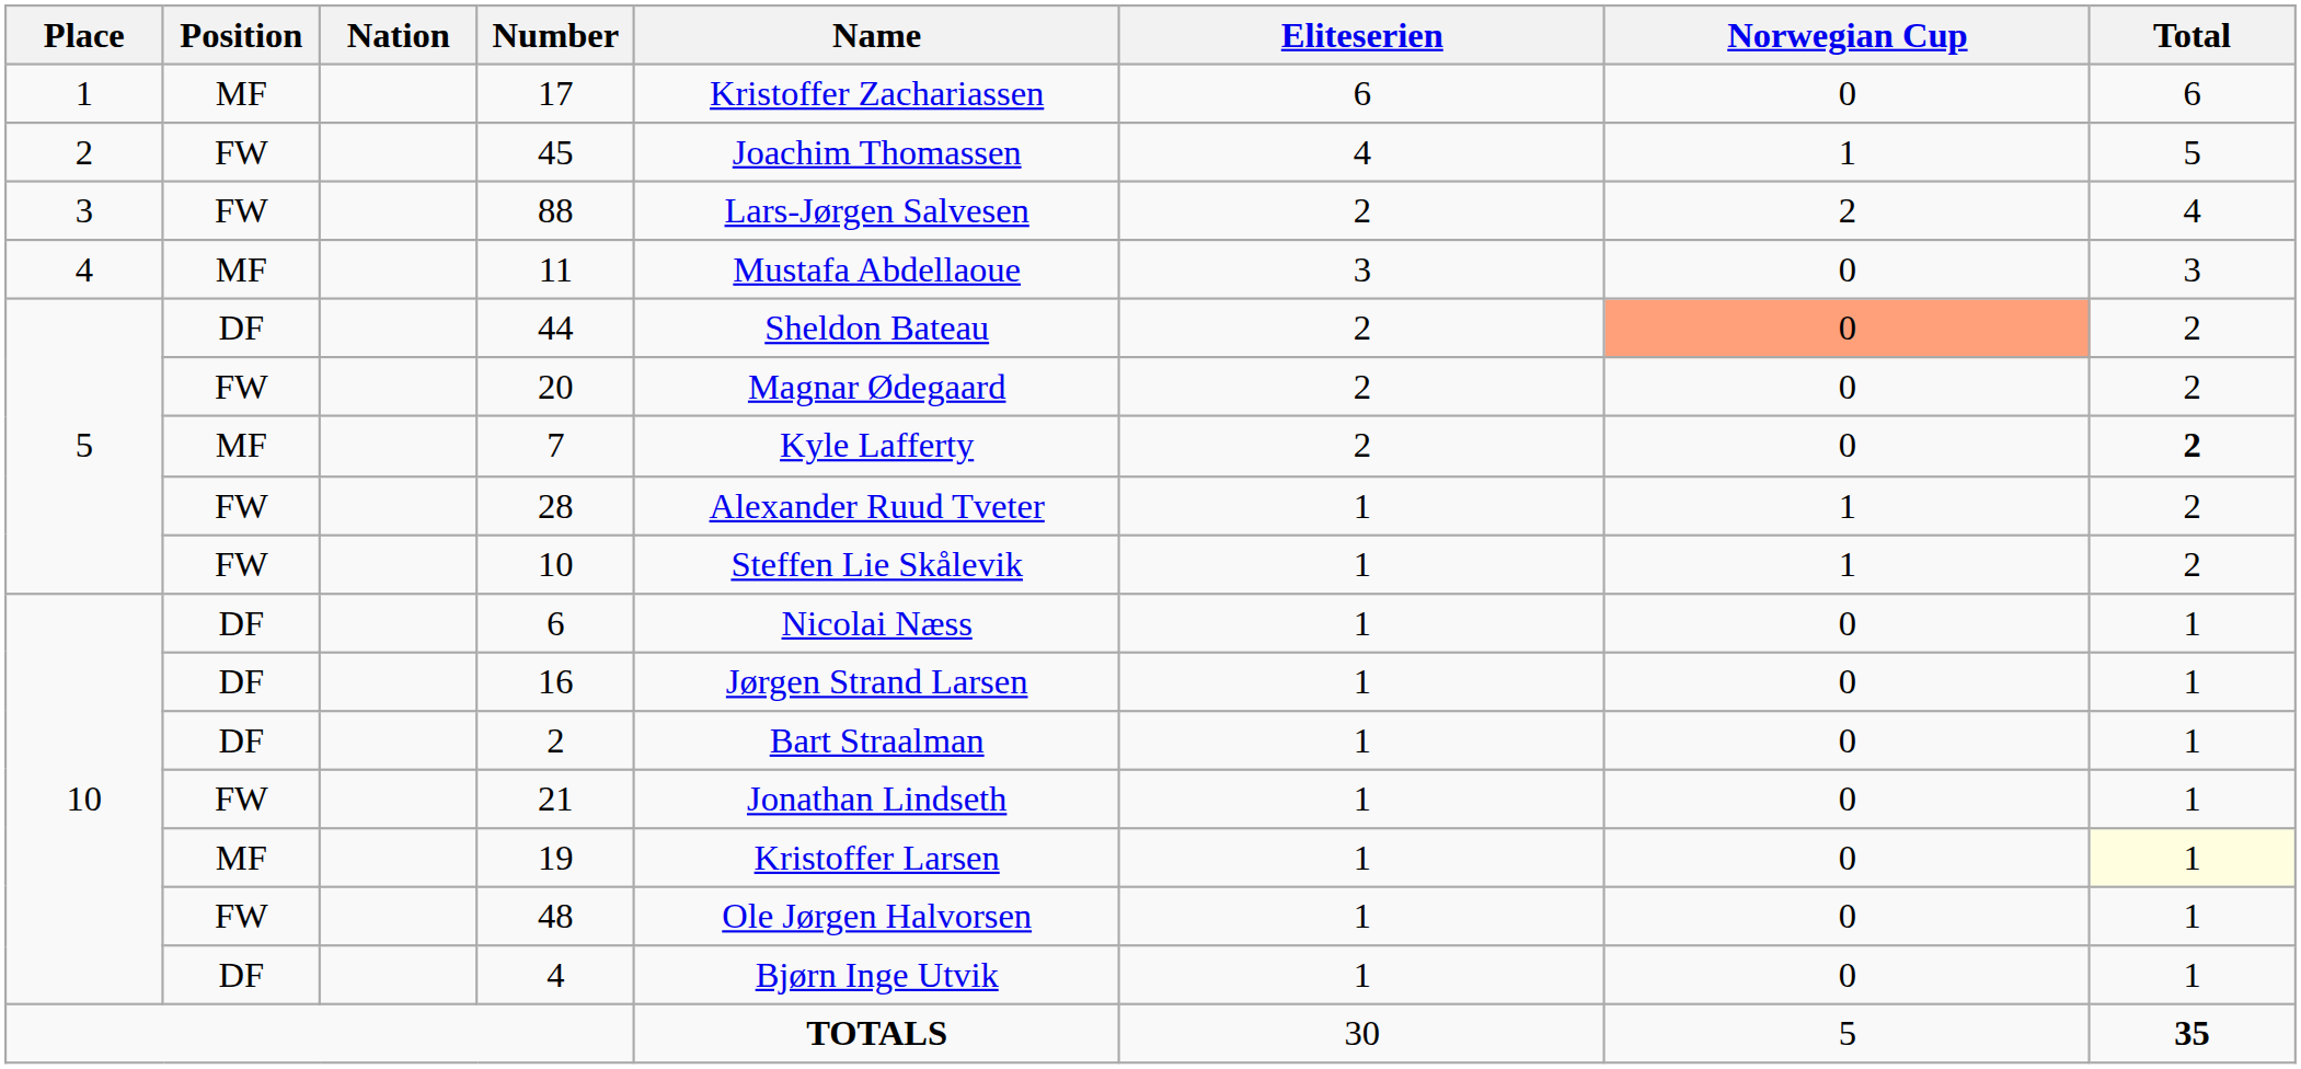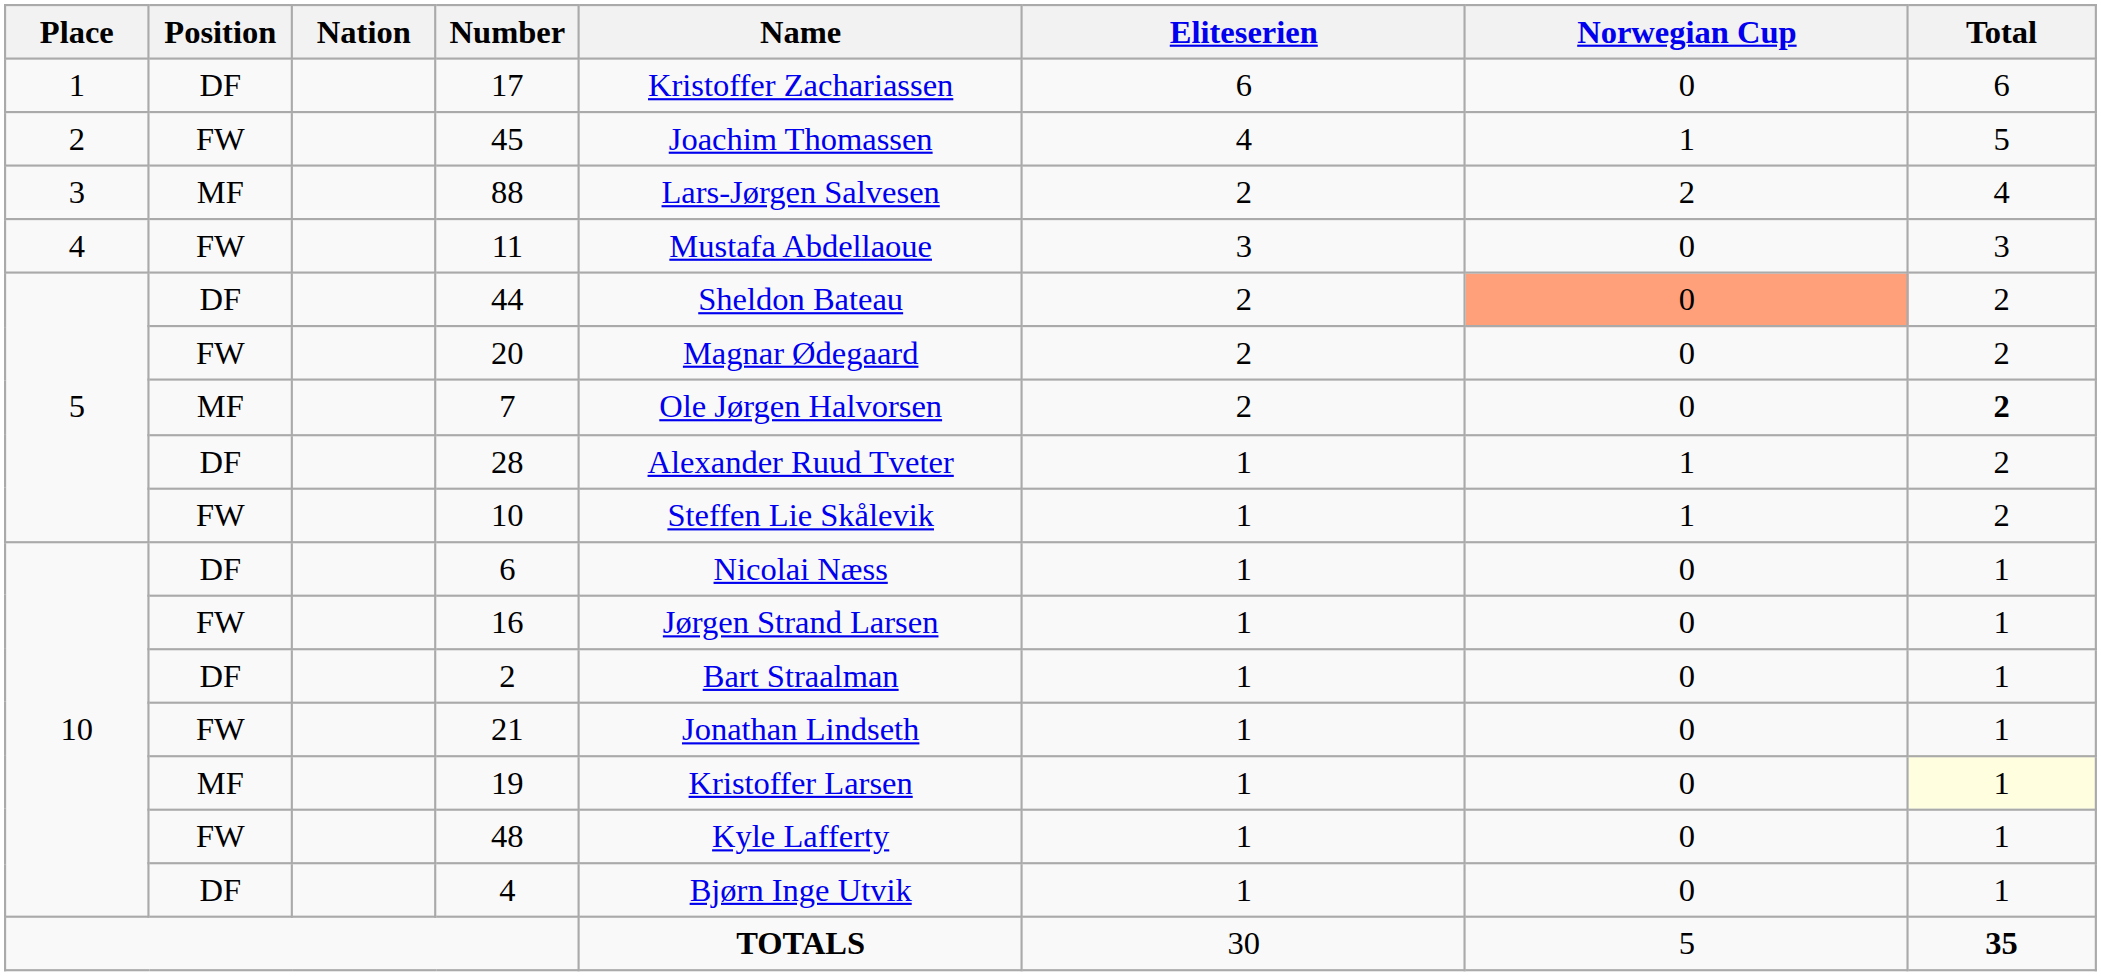17 | Position: MF -> DF
88 | Position: FW -> MF
11 | Position: MF -> FW
7 | Name: Kyle Lafferty -> Ole Jørgen Halvorsen
28 | Position: FW -> DF
16 | Position: DF -> FW
48 | Name: Ole Jørgen Halvorsen -> Kyle Lafferty
